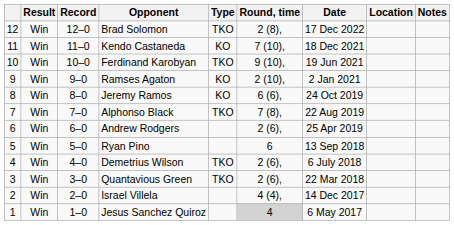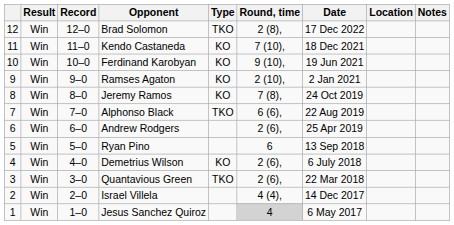Ferdinand Karobyan | Type: TKO -> KO
Jeremy Ramos | Round, time: 6 (6), -> 7 (8),
Alphonso Black | Round, time: 7 (8), -> 6 (6),
Demetrius Wilson | Type: TKO -> KO
